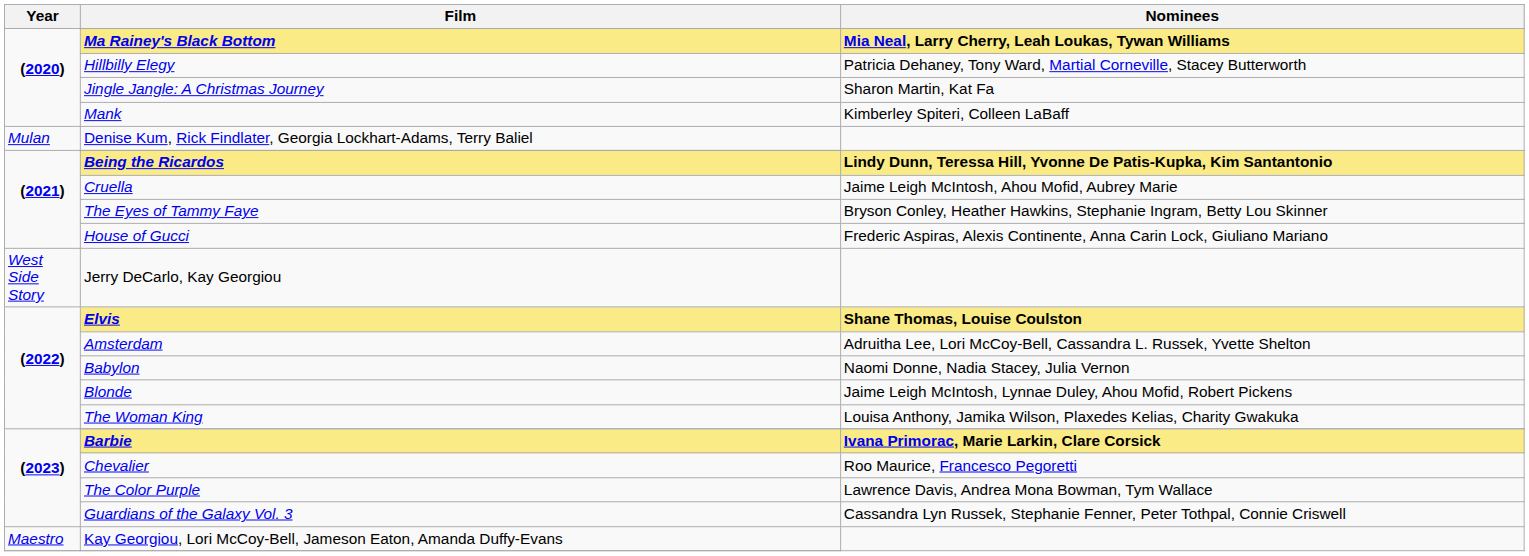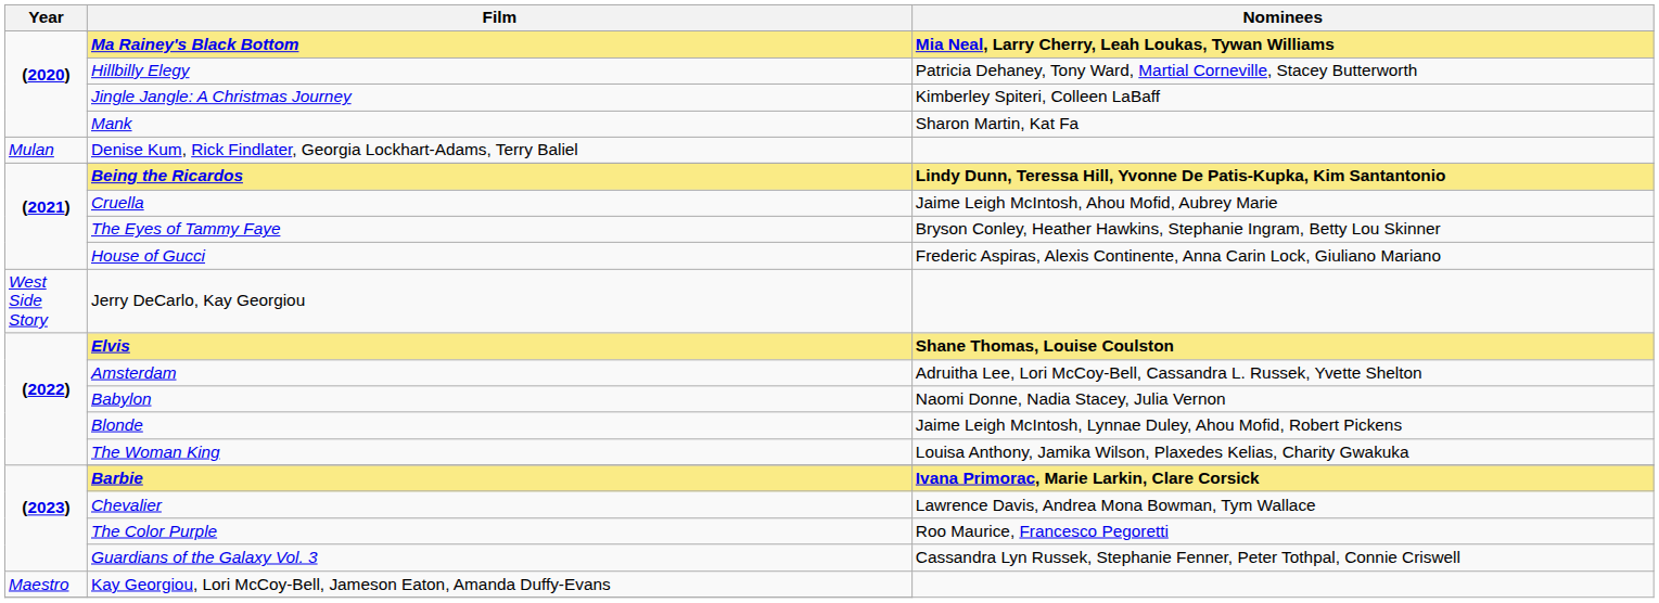Jingle Jangle: A Christmas Journey | Nominees: Sharon Martin, Kat Fa -> Kimberley Spiteri, Colleen LaBaff
Mank | Nominees: Kimberley Spiteri, Colleen LaBaff -> Sharon Martin, Kat Fa
Chevalier | Nominees: Roo Maurice, Francesco Pegoretti -> Lawrence Davis, Andrea Mona Bowman, Tym Wallace
The Color Purple | Nominees: Lawrence Davis, Andrea Mona Bowman, Tym Wallace -> Roo Maurice, Francesco Pegoretti
